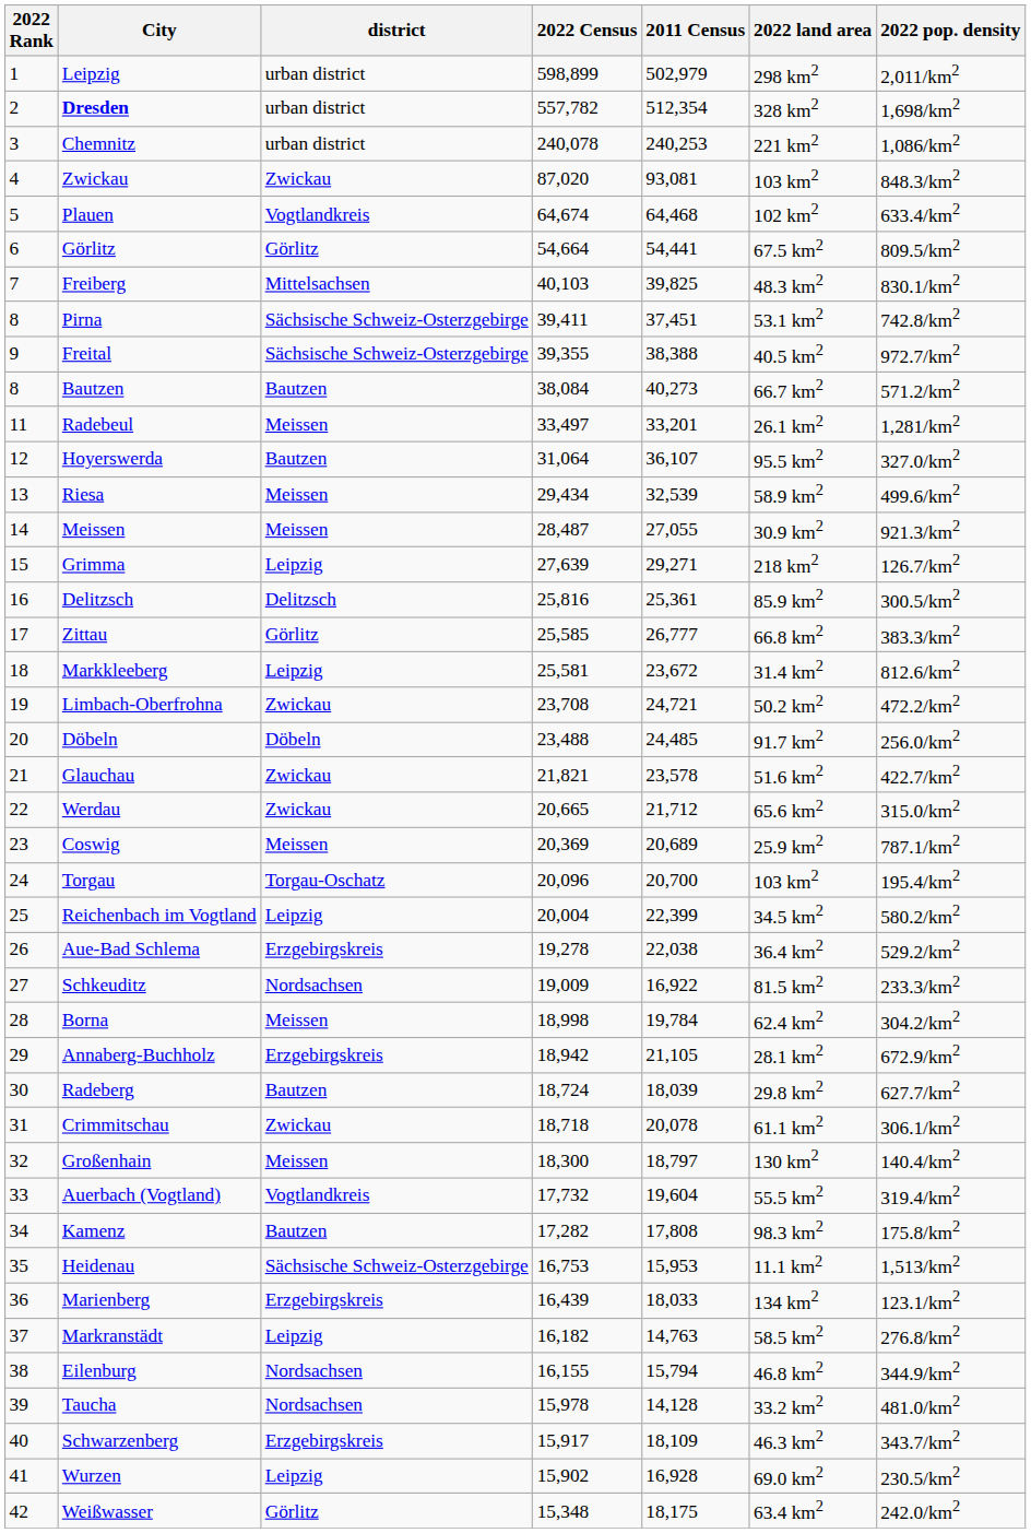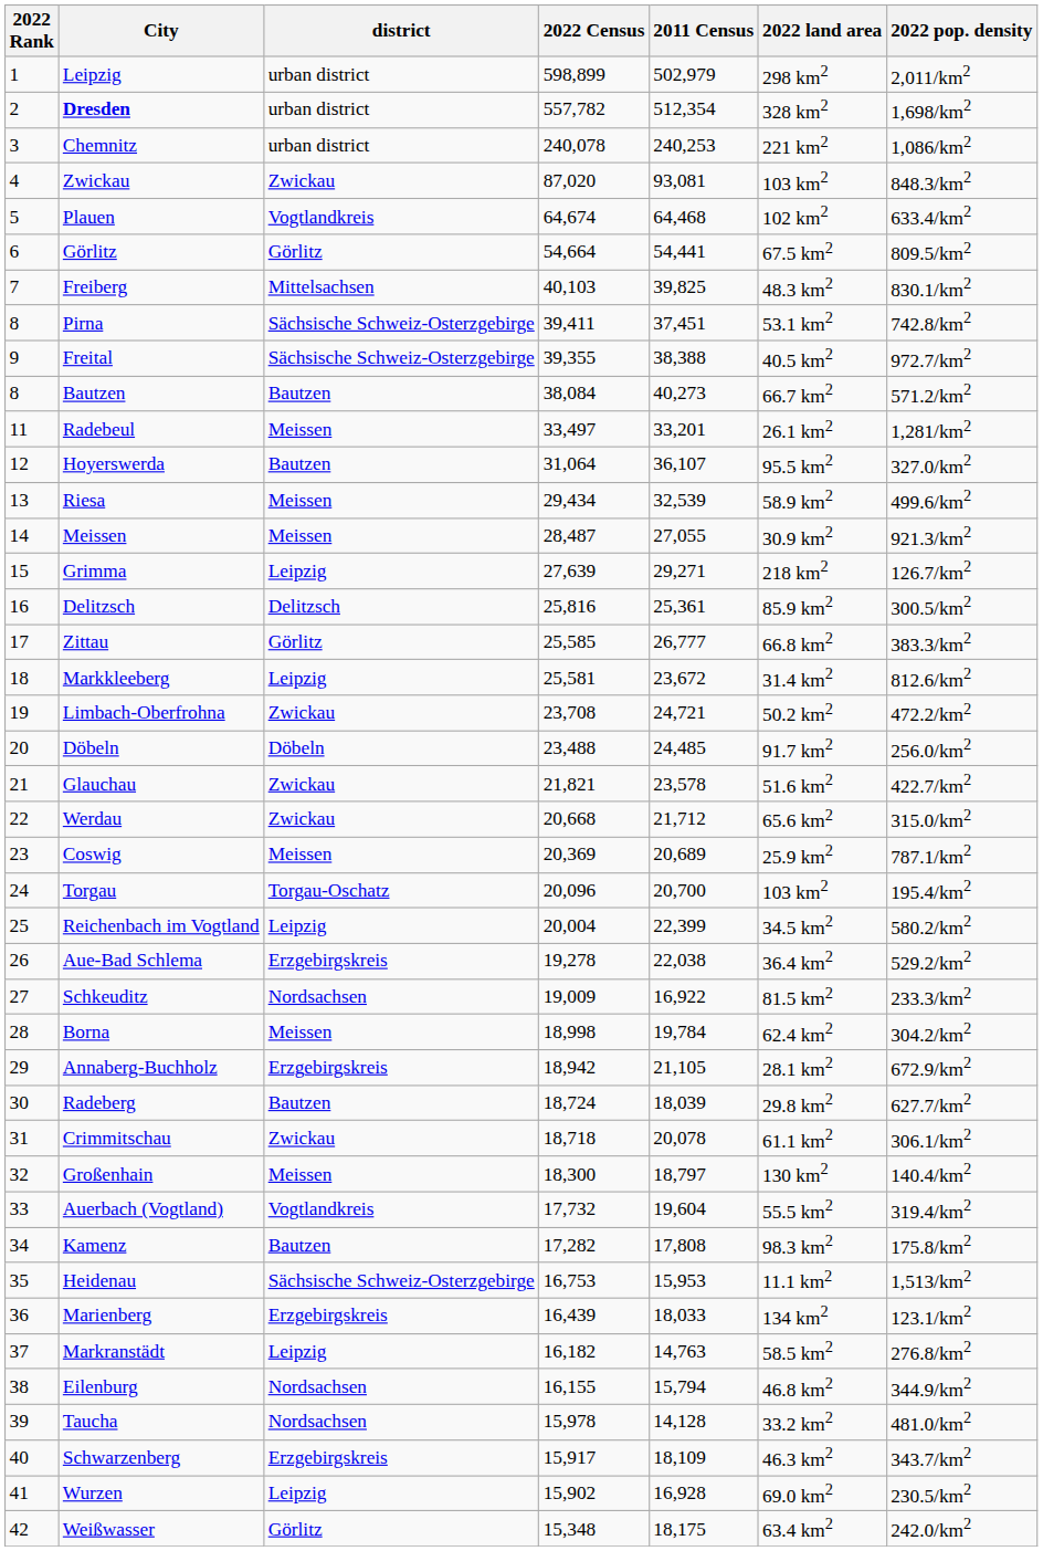Werdau | 2022 Census: 20,665 -> 20,668
